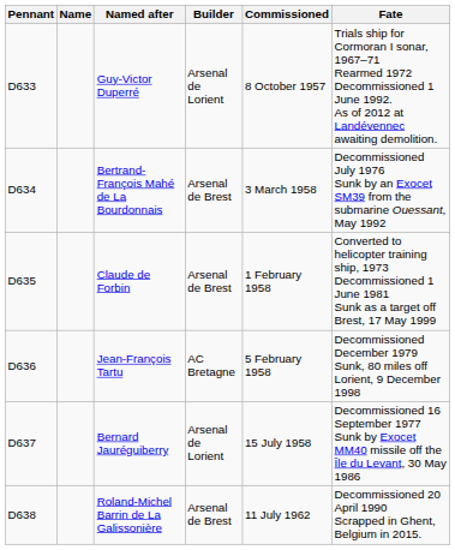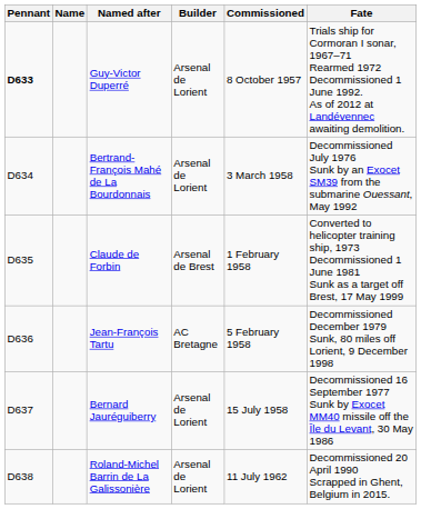Guy-Victor Duperré | Pennant: normal -> bold
Bertrand-François Mahé de La Bourdonnais | Builder: Arsenal de Brest -> Arsenal de Lorient
Roland-Michel Barrin de La Galissonière | Builder: Arsenal de Brest -> Arsenal de Lorient
